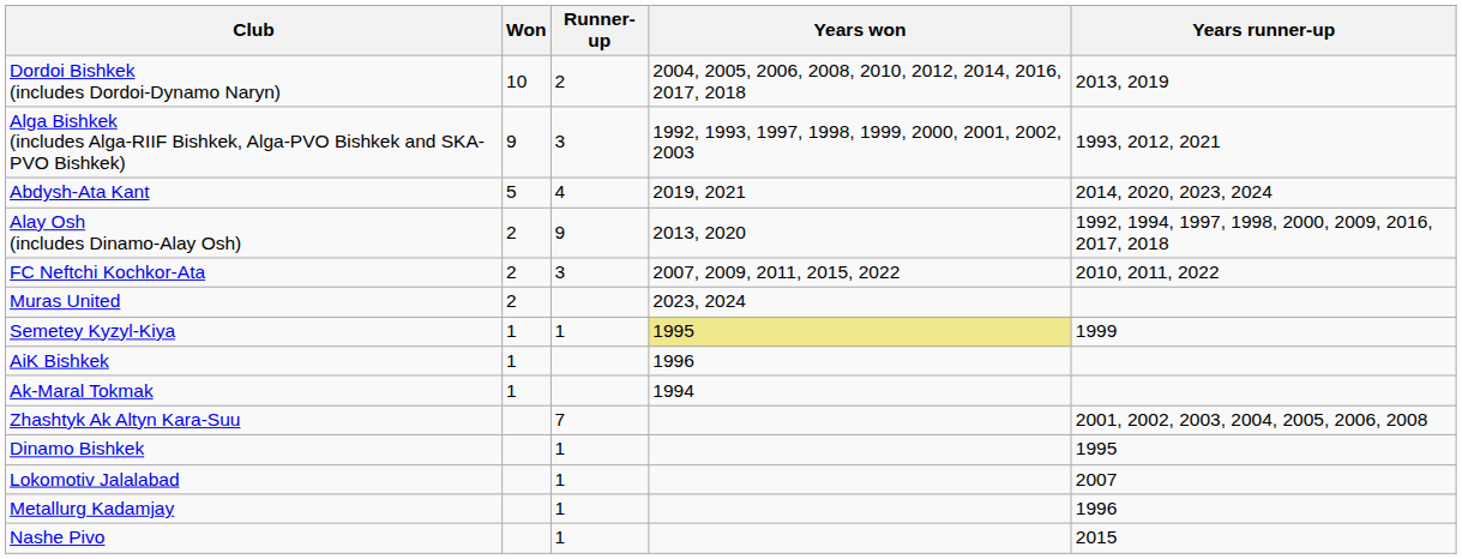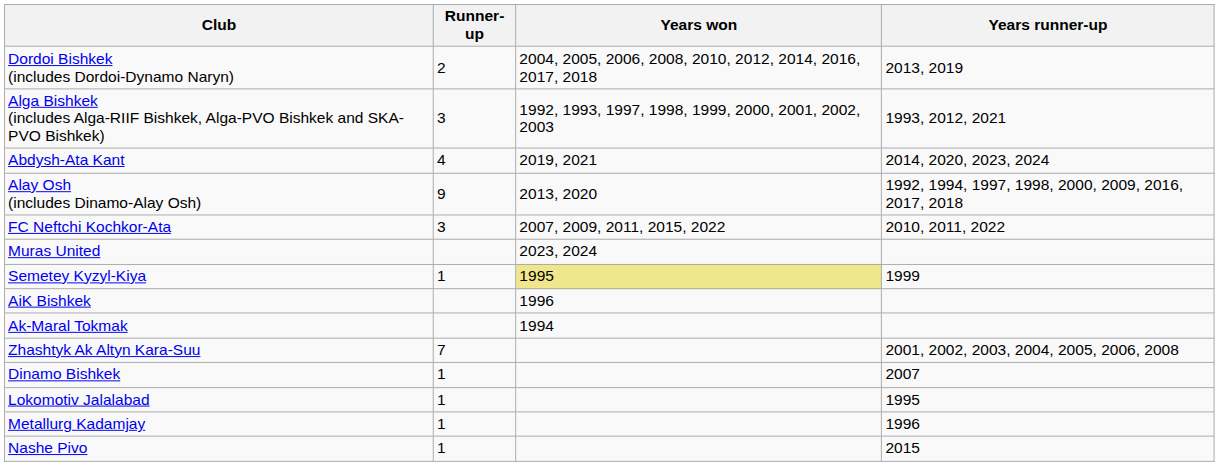- column: Won | 10 | 9 | 5 | 2 | 2 | 2 | 1 | 1 | 1
Dinamo Bishkek | Years runner-up: 1995 -> 2007
Lokomotiv Jalalabad | Years runner-up: 2007 -> 1995
